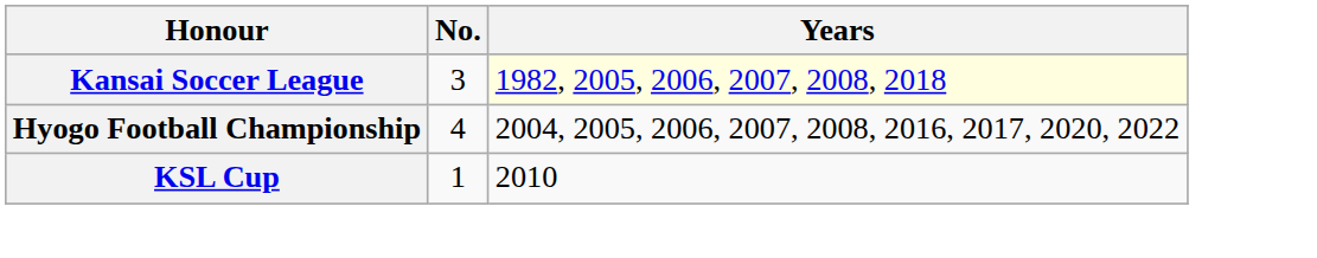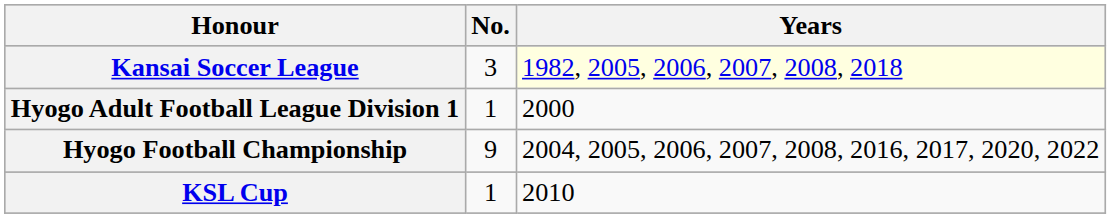+ row: Hyogo Adult Football League Division 1 | 1 | 2000
Hyogo Football Championship | No.: 4 -> 9
